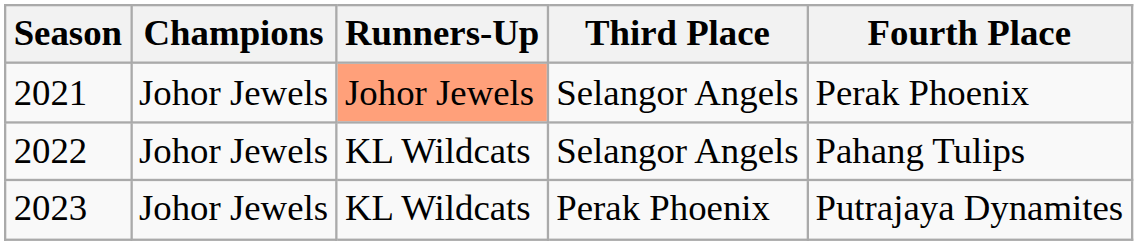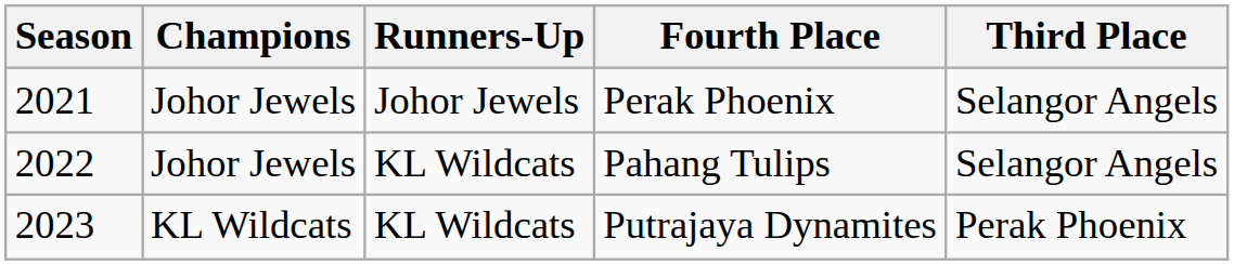columns swapped: Third Place <-> Fourth Place
2021 | Runners-Up: lightsalmon background -> no background
2023 | Champions: Johor Jewels -> KL Wildcats
